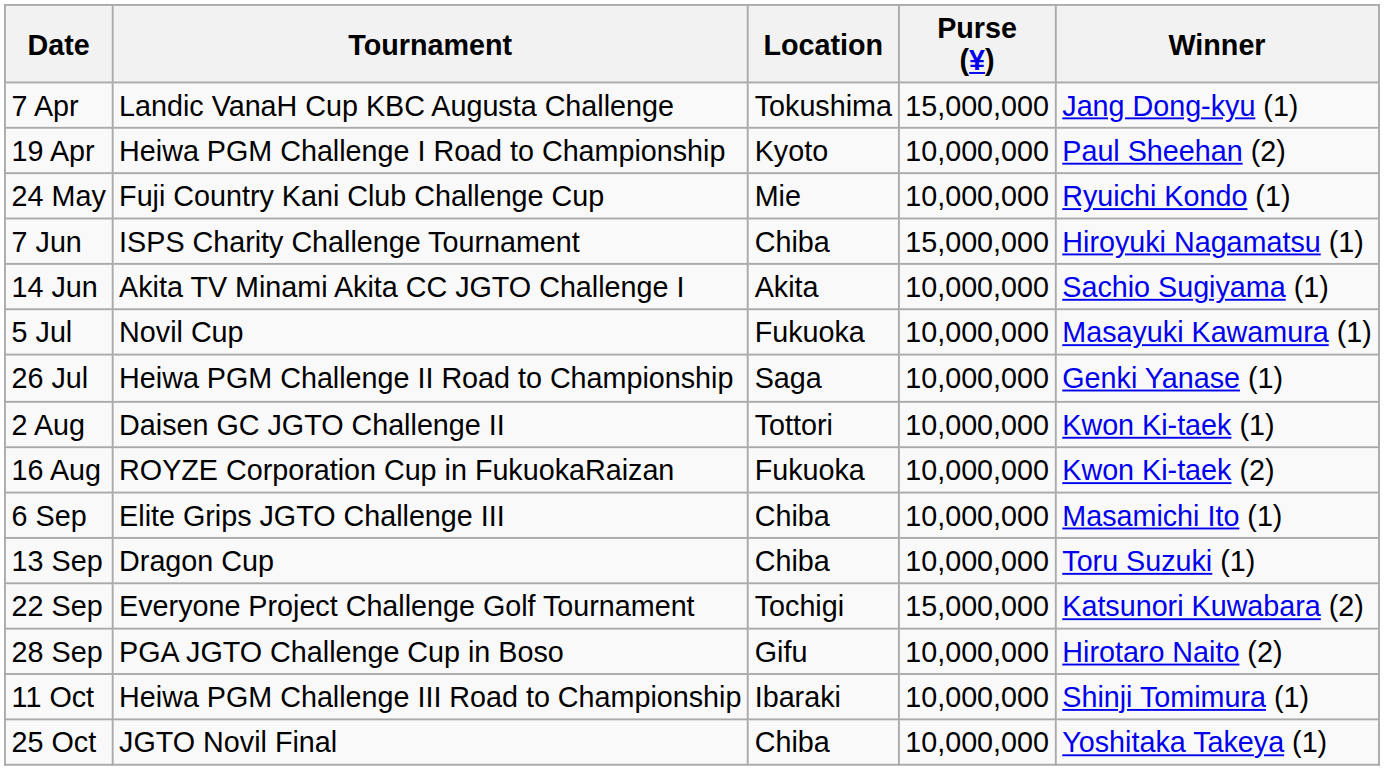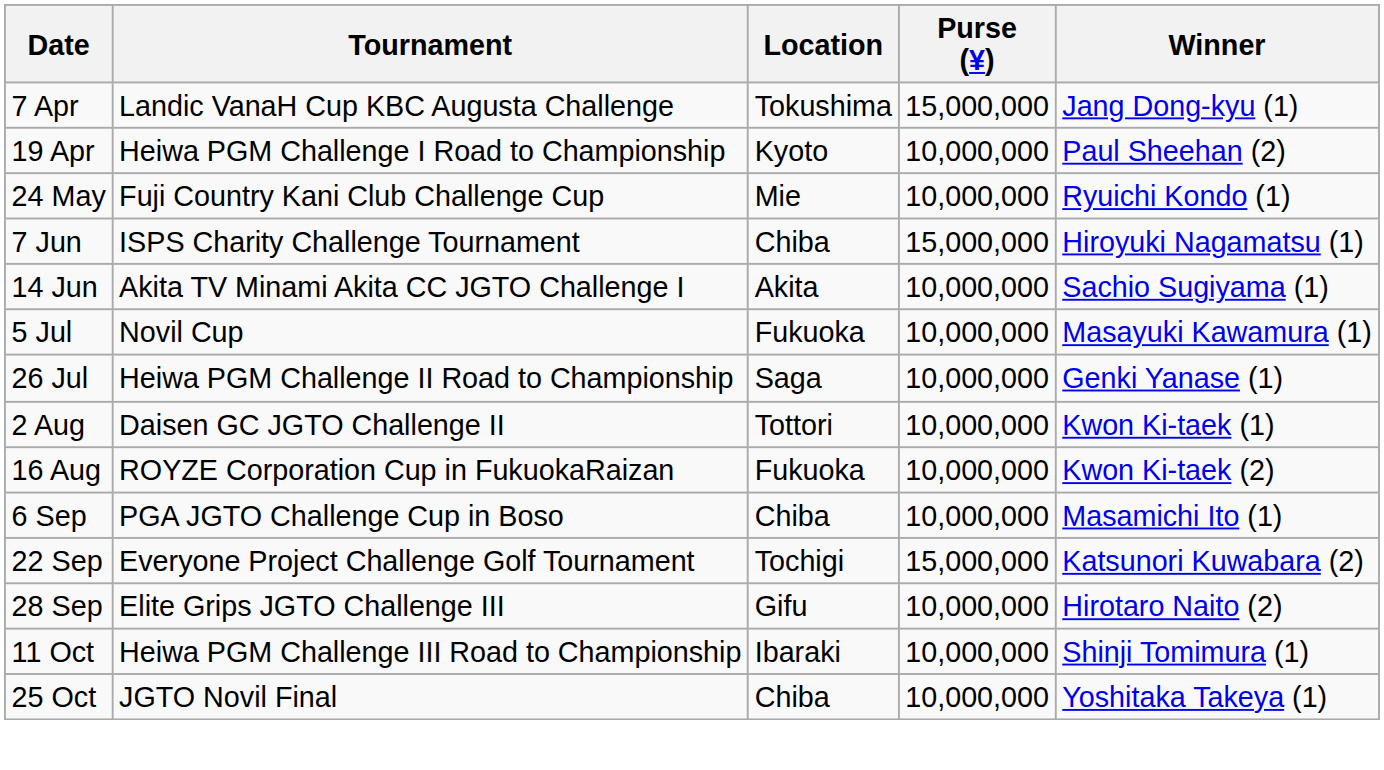6 Sep | Tournament: Elite Grips JGTO Challenge III -> PGA JGTO Challenge Cup in Boso
- row: 13 Sep | Dragon Cup | Chiba | 10,000,000 | Toru Suzuki (1)
28 Sep | Tournament: PGA JGTO Challenge Cup in Boso -> Elite Grips JGTO Challenge III
